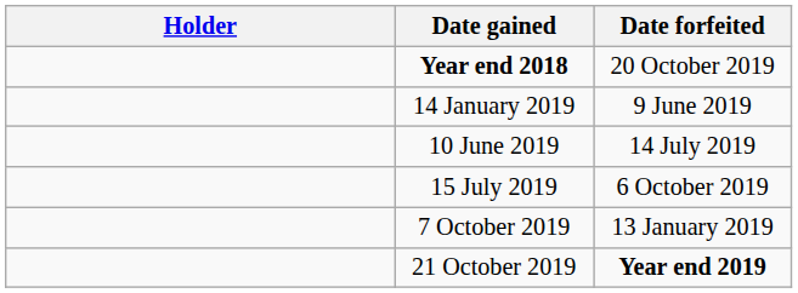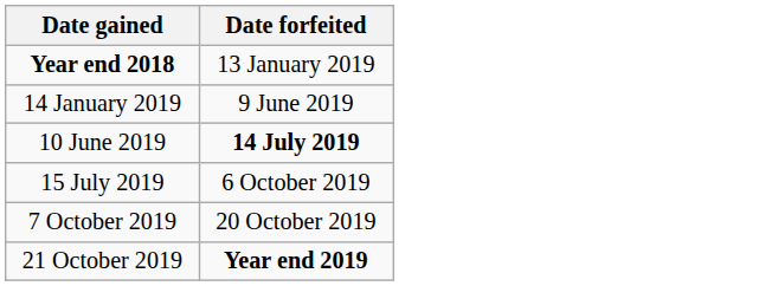- column: Holder
Year end 2018 | Date forfeited: 20 October 2019 -> 13 January 2019
10 June 2019 | Date forfeited: normal -> bold
7 October 2019 | Date forfeited: 13 January 2019 -> 20 October 2019
